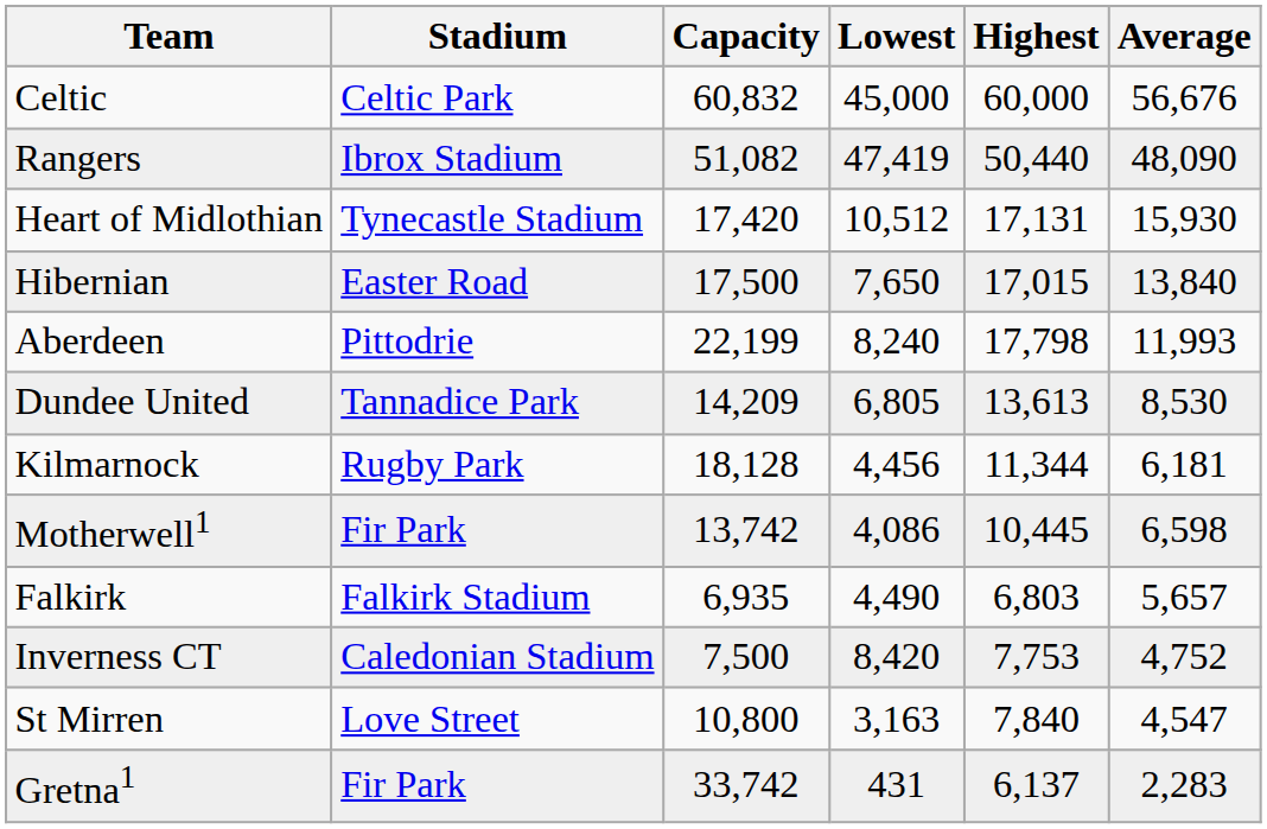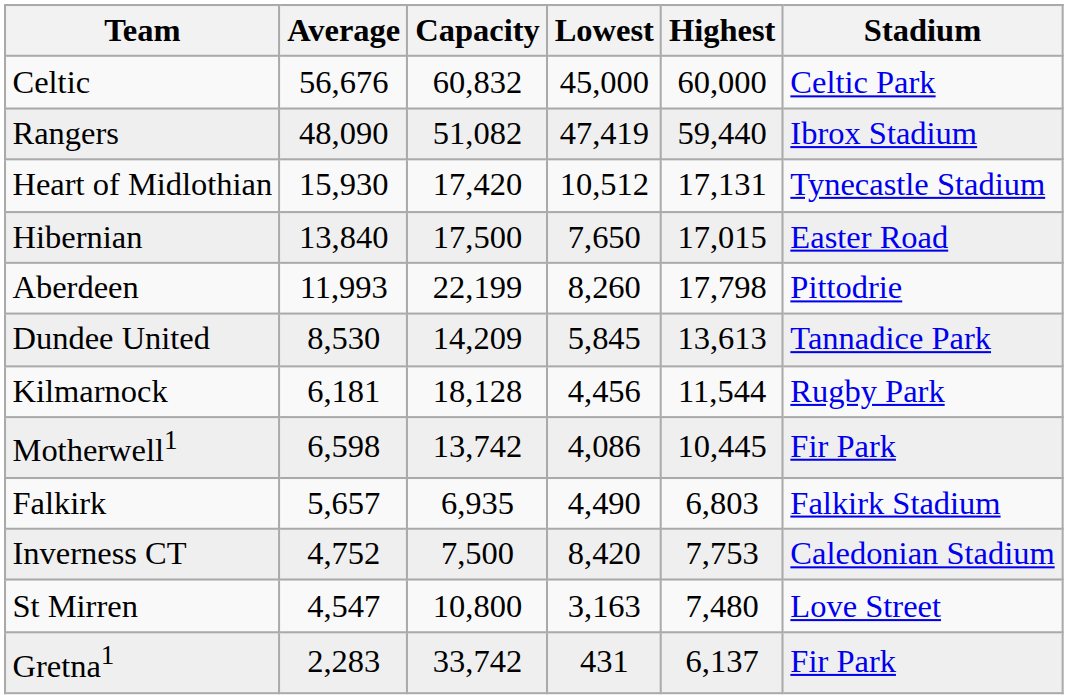columns swapped: Stadium <-> Average
Rangers | Highest: 50,440 -> 59,440
Aberdeen | Lowest: 8,240 -> 8,260
Dundee United | Lowest: 6,805 -> 5,845
Kilmarnock | Highest: 11,344 -> 11,544
St Mirren | Highest: 7,840 -> 7,480
